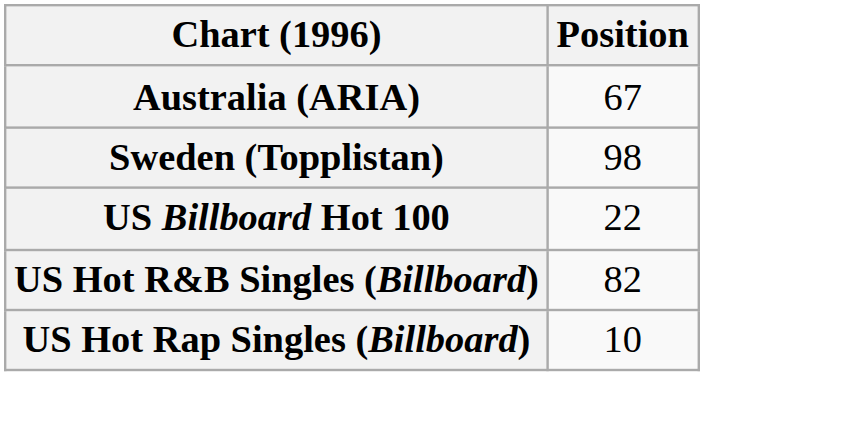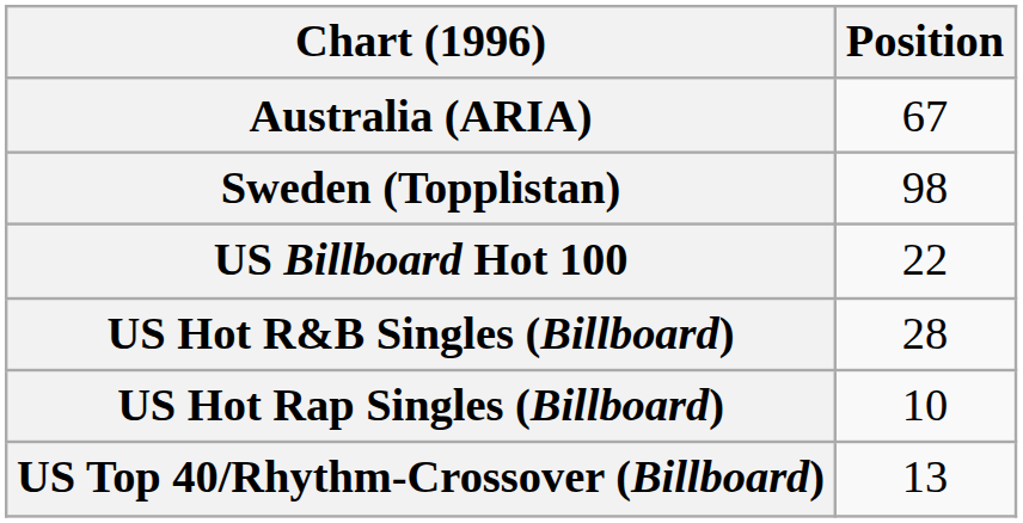US Hot R&B Singles (Billboard) | Position: 82 -> 28
+ row: US Top 40/Rhythm-Crossover (Billboard) | 13
